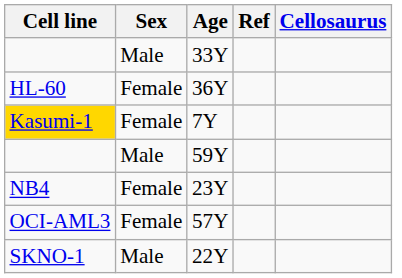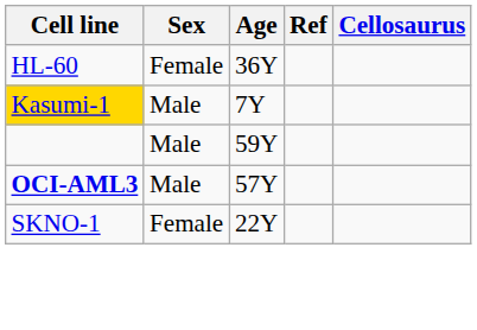- row: Male | 33Y
7Y | Sex: Female -> Male
- row: NB4 | Female | 23Y
57Y | Cell line: normal -> bold
57Y | Sex: Female -> Male
22Y | Sex: Male -> Female
